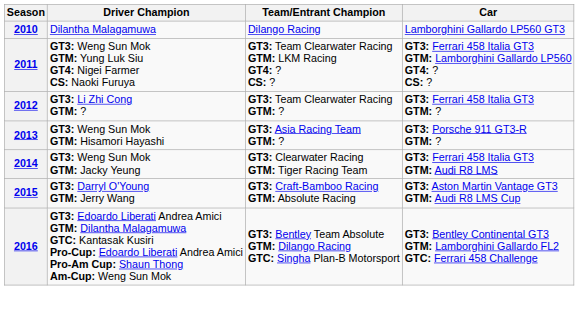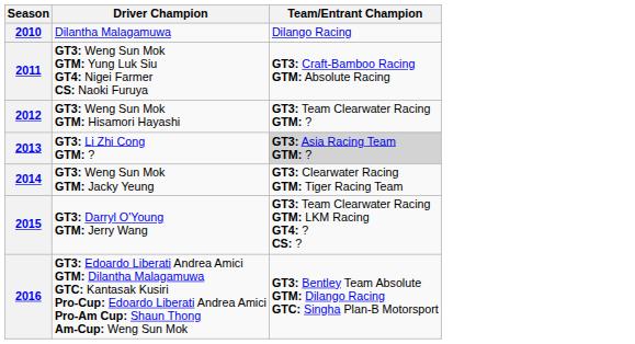- column: Car | Lamborghini Gallardo LP560 GT3 | GT3: Ferrari 458 Italia GT3 GTM: Lamborghini Gallardo LP560 GT4: ? CS: ? | GT3: Ferrari 458 Italia GT3 GTM: ? | GT3: Porsche 911 GT3-R GTM: ? | GT3: Ferrari 458 Italia GT3 GTM: Audi R8 LMS | GT3: Aston Martin Vantage GT3 GTM: Audi R8 LMS Cup | GT3: Bentley Continental GT3 GTM: Lamborghini Gallardo FL2 GTC: Ferrari 458 Challenge
2011 | Team/Entrant Champion: GT3: Team Clearwater Racing GTM: LKM Racing GT4: ? CS: ? -> GT3: Craft-Bamboo Racing GTM: Absolute Racing
2012 | Driver Champion: GT3: Li Zhi Cong GTM: ? -> GT3: Weng Sun Mok GTM: Hisamori Hayashi
2013 | Driver Champion: GT3: Weng Sun Mok GTM: Hisamori Hayashi -> GT3: Li Zhi Cong GTM: ?
2013 | Team/Entrant Champion: no background -> lightgrey background
2015 | Team/Entrant Champion: GT3: Craft-Bamboo Racing GTM: Absolute Racing -> GT3: Team Clearwater Racing GTM: LKM Racing GT4: ? CS: ?
